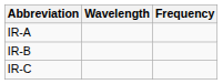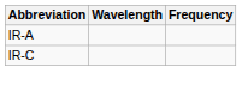- row: IR-B
